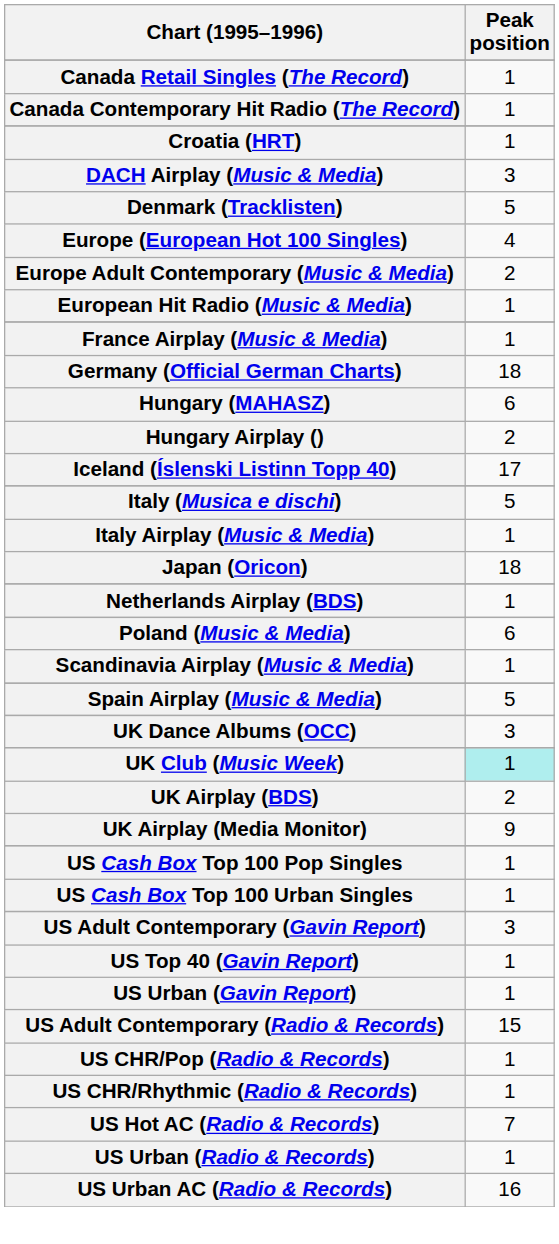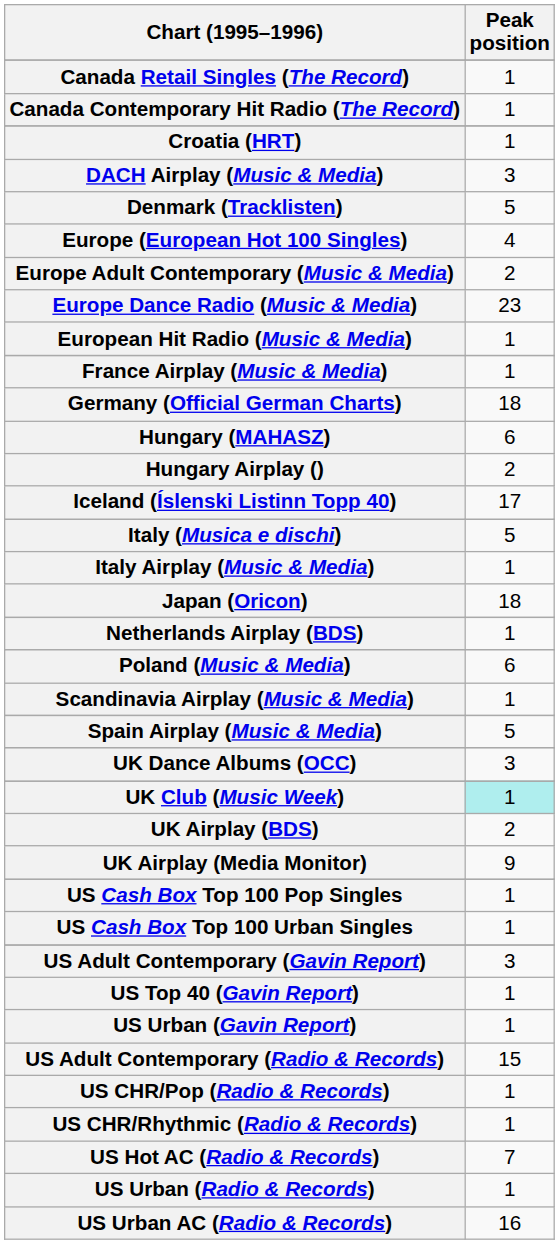+ row: Europe Dance Radio (Music & Media) | 23
